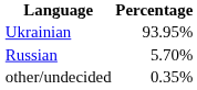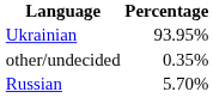rows swapped: Russian <-> other/undecided
